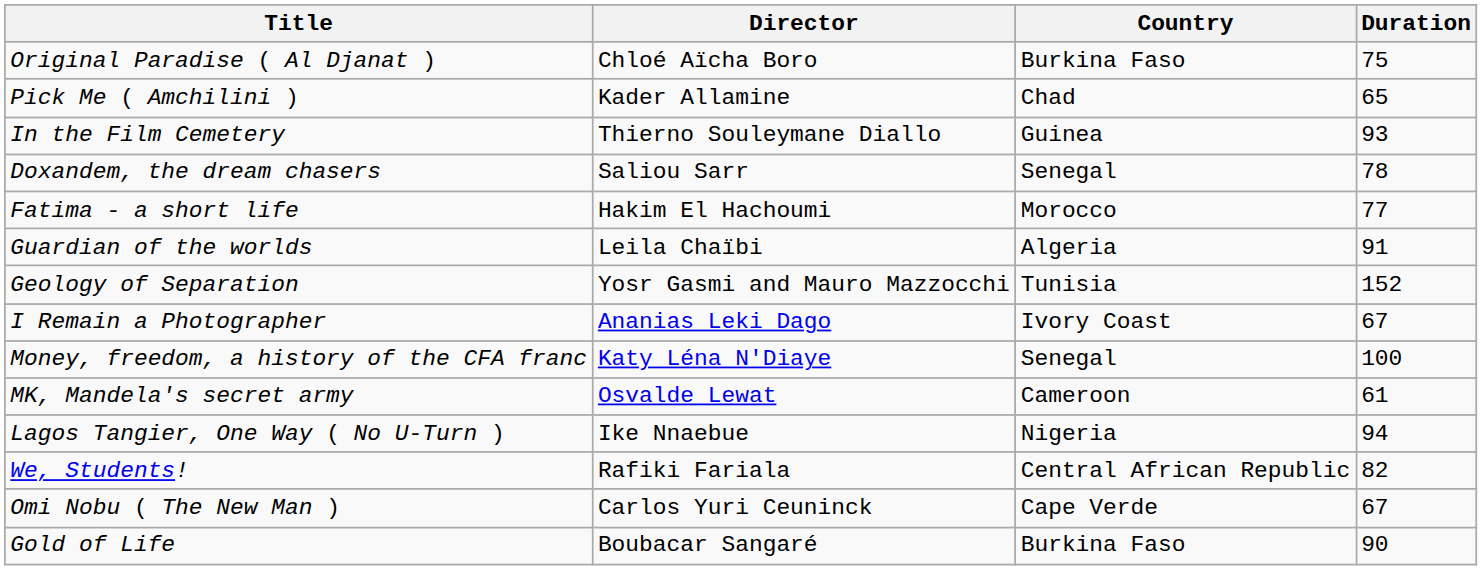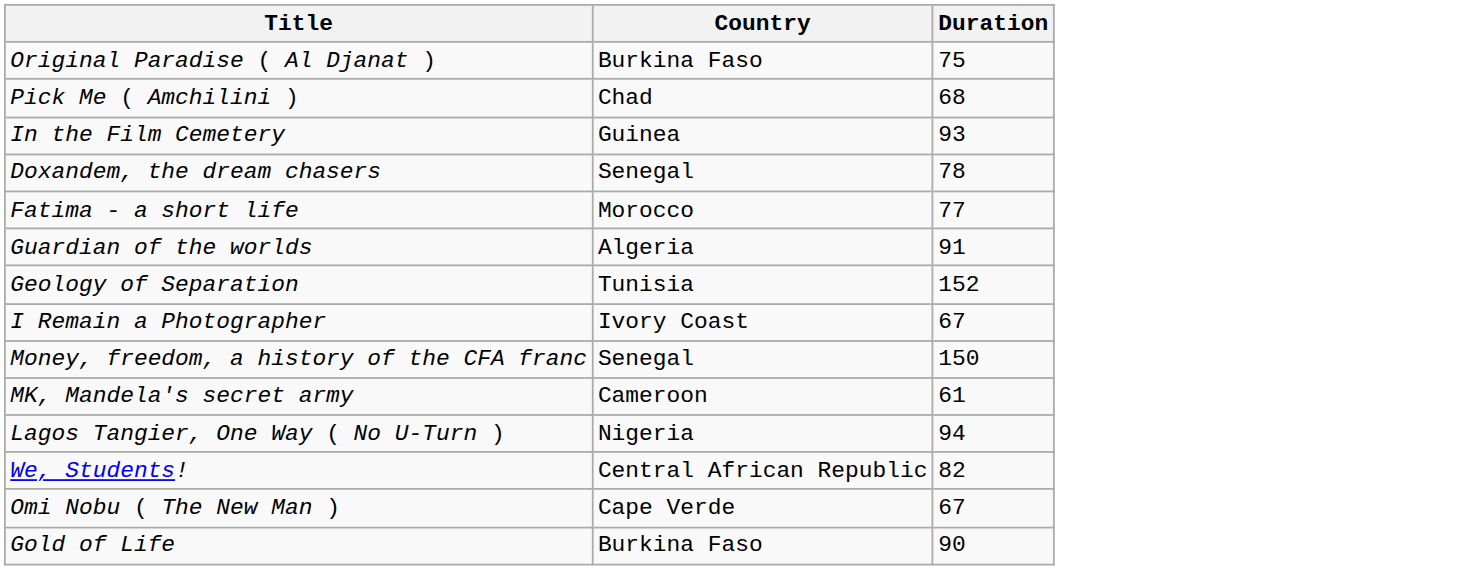- column: Director | Chloé Aïcha Boro | Kader Allamine | Thierno Souleymane Diallo | Saliou Sarr | Hakim El Hachoumi | Leila Chaïbi | Yosr Gasmi and Mauro Mazzocchi | Ananias Leki Dago | Katy Léna N'Diaye | Osvalde Lewat | Ike Nnaebue | Rafiki Fariala | Carlos Yuri Ceuninck | Boubacar Sangaré
Pick Me ( Amchilini ) | Duration: 65 -> 68
Money, freedom, a history of the CFA franc | Duration: 100 -> 150
